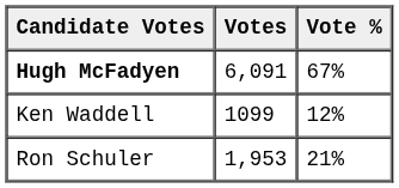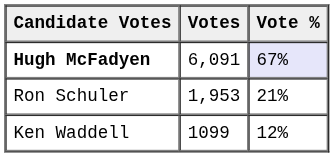Hugh McFadyen | Vote %: no background -> lavender background
rows swapped: Ron Schuler <-> Ken Waddell
